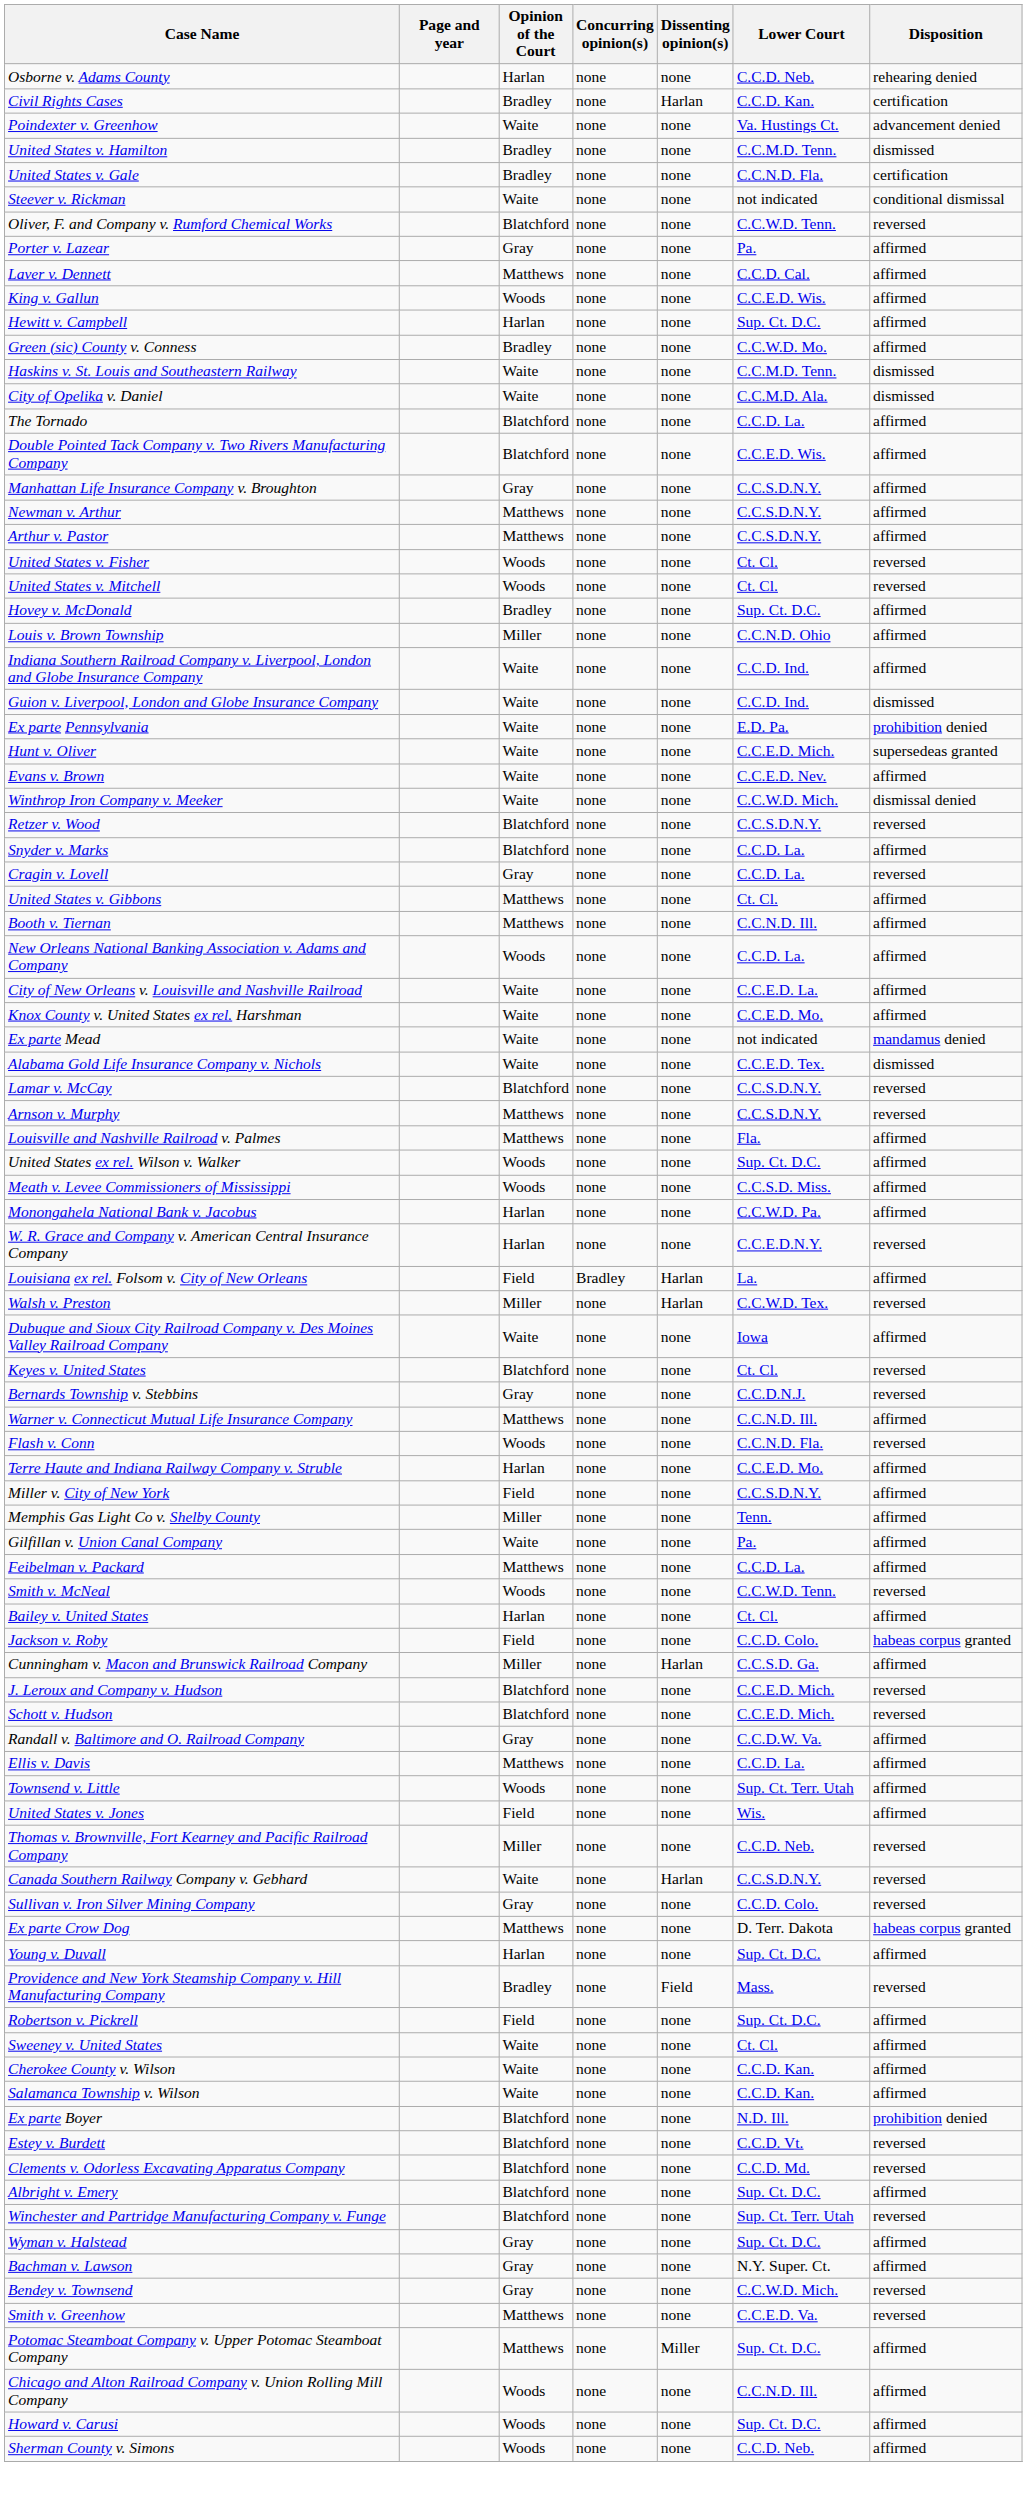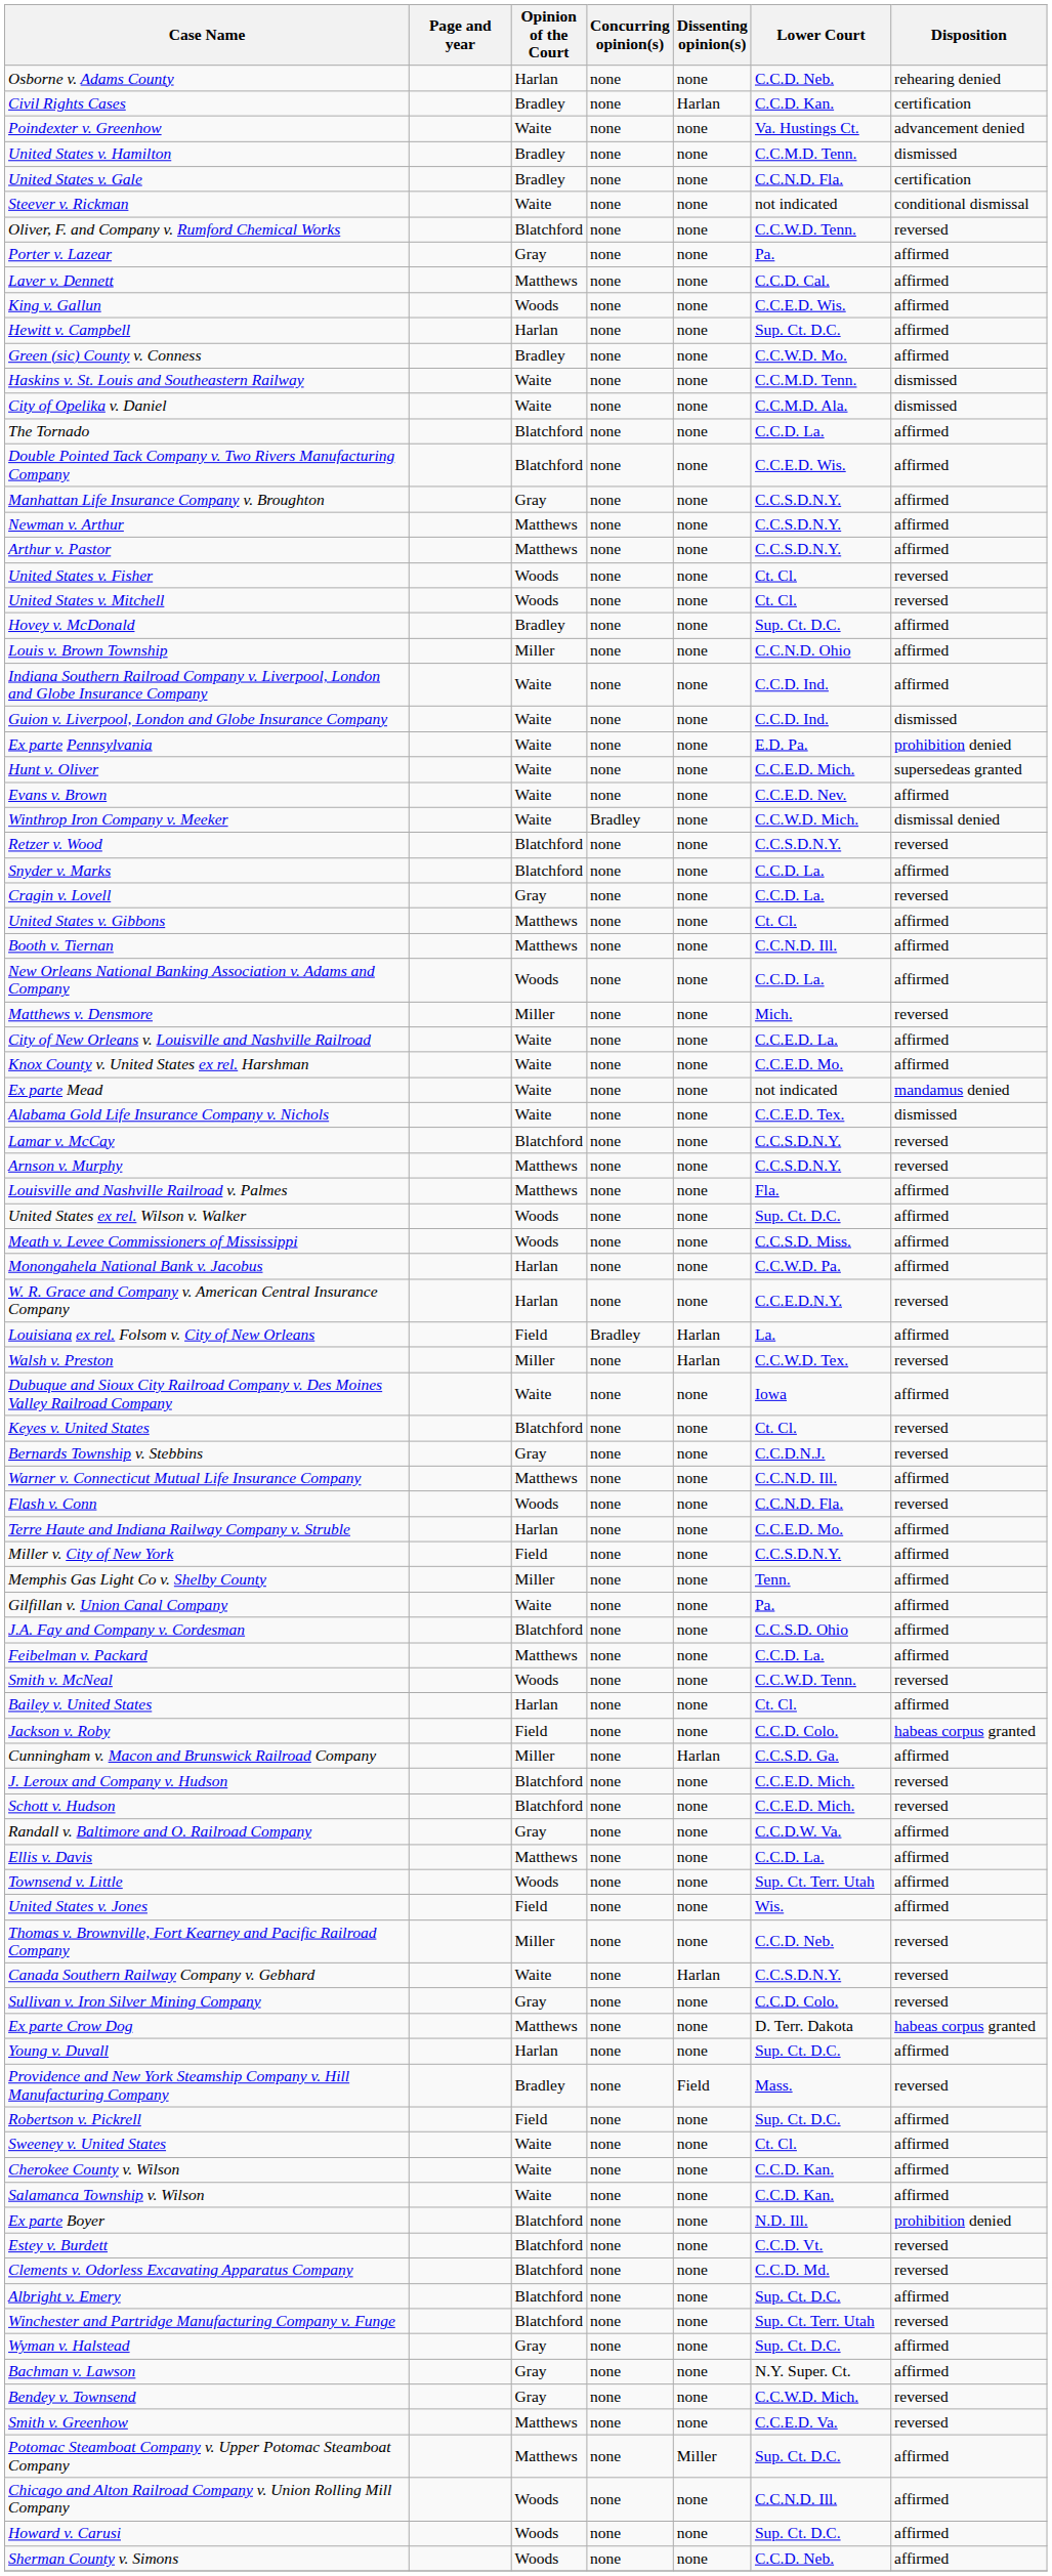Winthrop Iron Company v. Meeker | Concurring opinion(s): none -> Bradley
+ row: Matthews v. Densmore | Miller | none | none | Mich. | reversed
+ row: J.A. Fay and Company v. Cordesman | Blatchford | none | none | C.C.S.D. Ohio | affirmed
